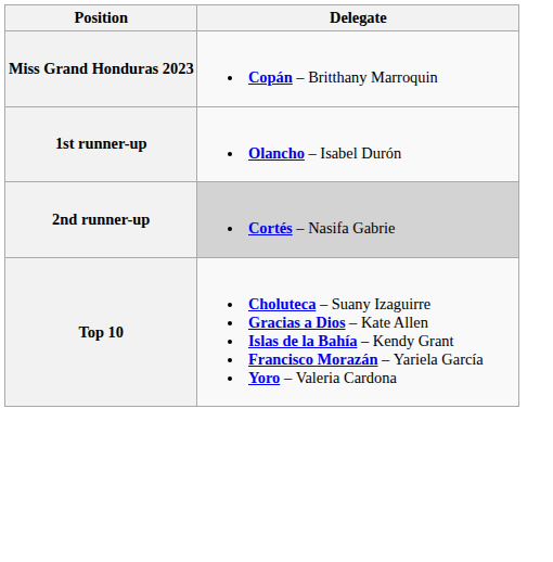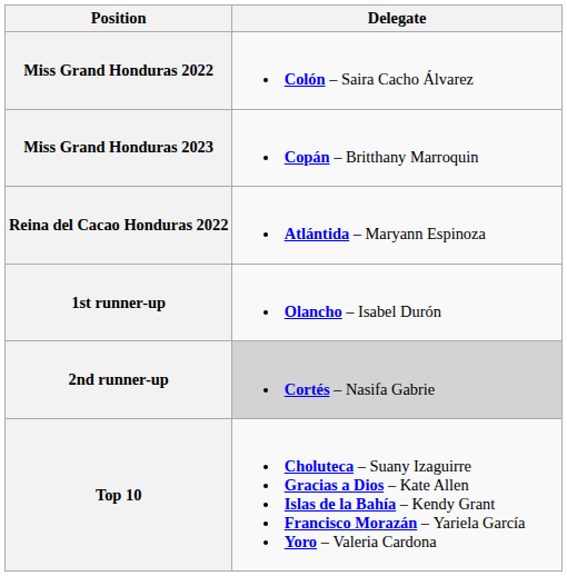+ row: Miss Grand Honduras 2022 | Colón – Saira Cacho Álvarez
+ row: Reina del Cacao Honduras 2022 | Atlántida – Maryann Espinoza
